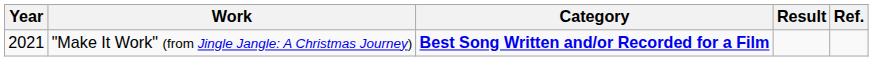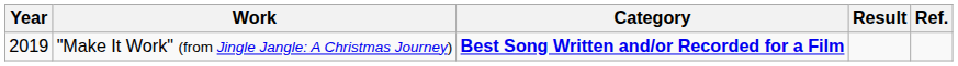"Make It Work" (from Jingle Jangle: A Christmas Journey) | Year: 2021 -> 2019
